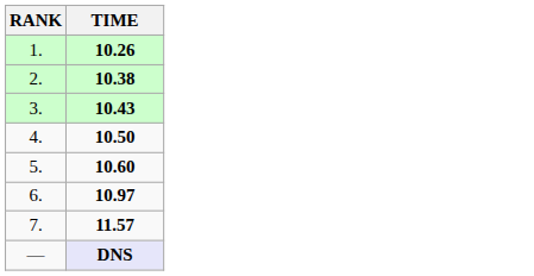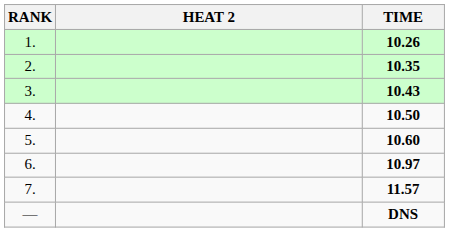+ column: HEAT 2
2. | TIME: 10.38 -> 10.35
— | TIME: lavender background -> no background
